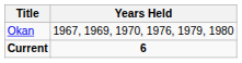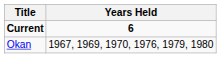rows swapped: Current <-> Okan
